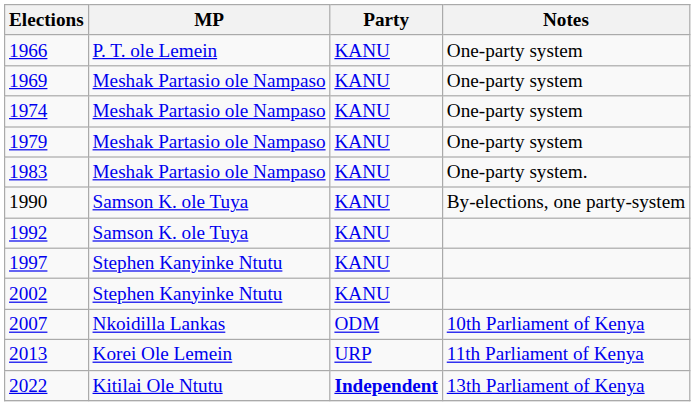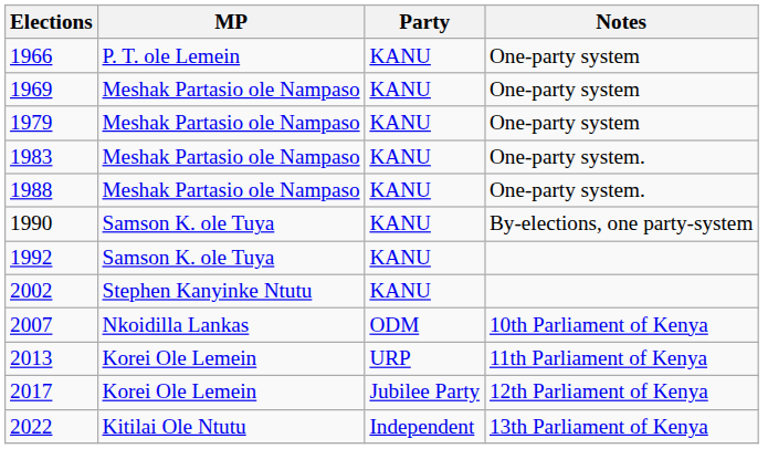- row: 1974 | Meshak Partasio ole Nampaso | KANU | One-party system
+ row: 1988 | Meshak Partasio ole Nampaso | KANU | One-party system.
- row: 1997 | Stephen Kanyinke Ntutu | KANU
+ row: 2017 | Korei Ole Lemein | Jubilee Party | 12th Parliament of Kenya
2022 | Party: bold -> normal
